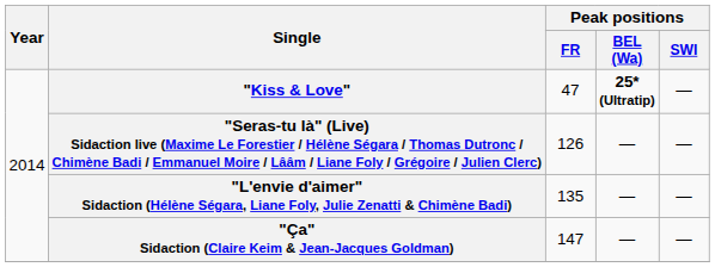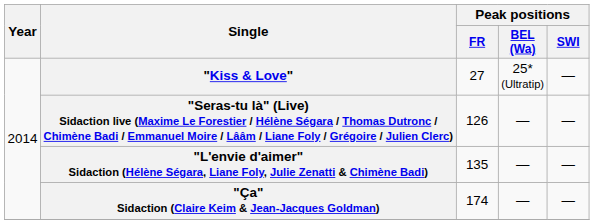"Kiss & Love" | Peak positions / FR: 47 -> 27
"Kiss & Love" | Peak positions / BEL (Wa): bold -> normal
"Ça" Sidaction (Claire Keim & Jean-Jacques Goldman) | Peak positions / FR: 147 -> 174
